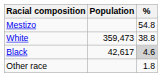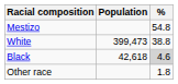White | Population: 359,473 -> 399,473
Black | Population: 42,617 -> 42,618
